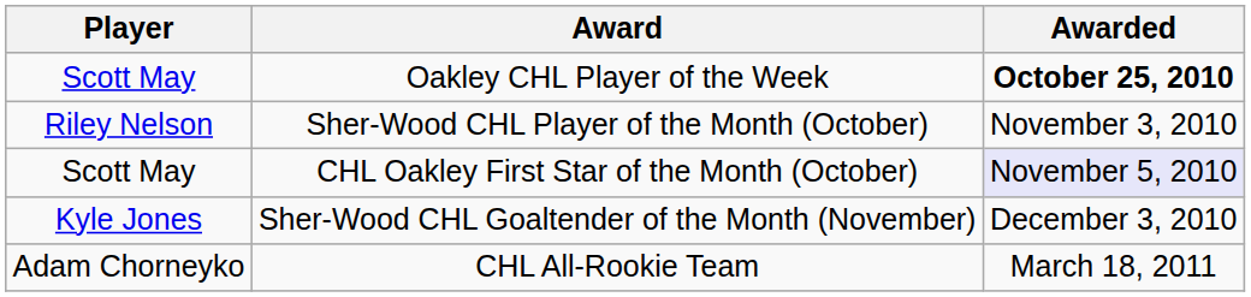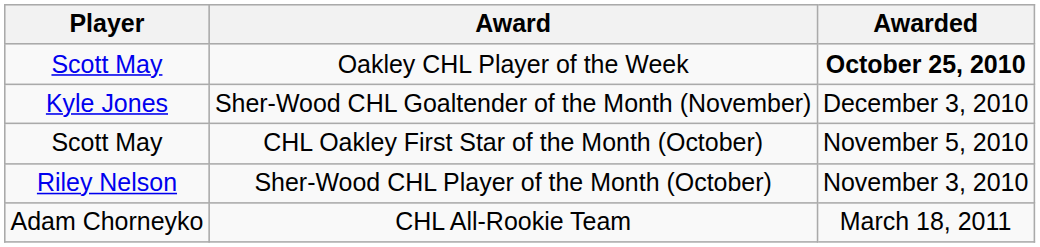rows swapped: Sher-Wood CHL Player of the Month (October) <-> Sher-Wood CHL Goaltender of the Month (November)
CHL Oakley First Star of the Month (October) | Awarded: lavender background -> no background
